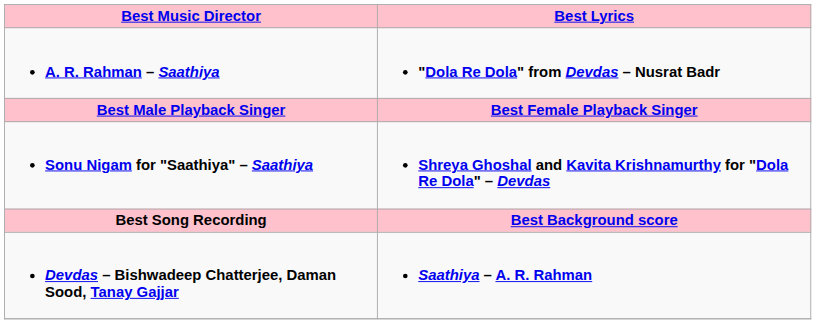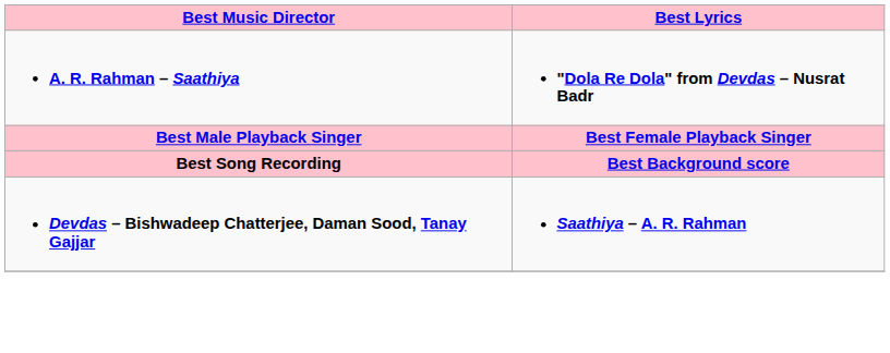- row: Sonu Nigam for "Saathiya" – Saathiya | Shreya Ghoshal and Kavita Krishnamurthy for "Dola Re Dola" – Devdas
